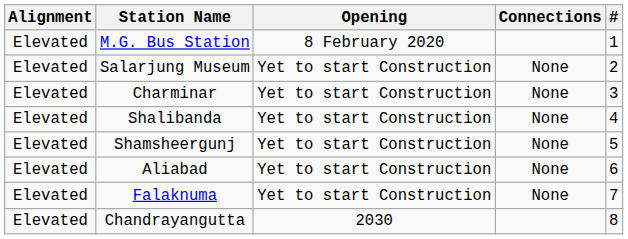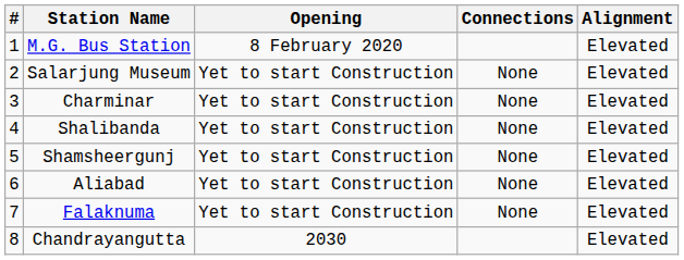columns swapped: # <-> Alignment
